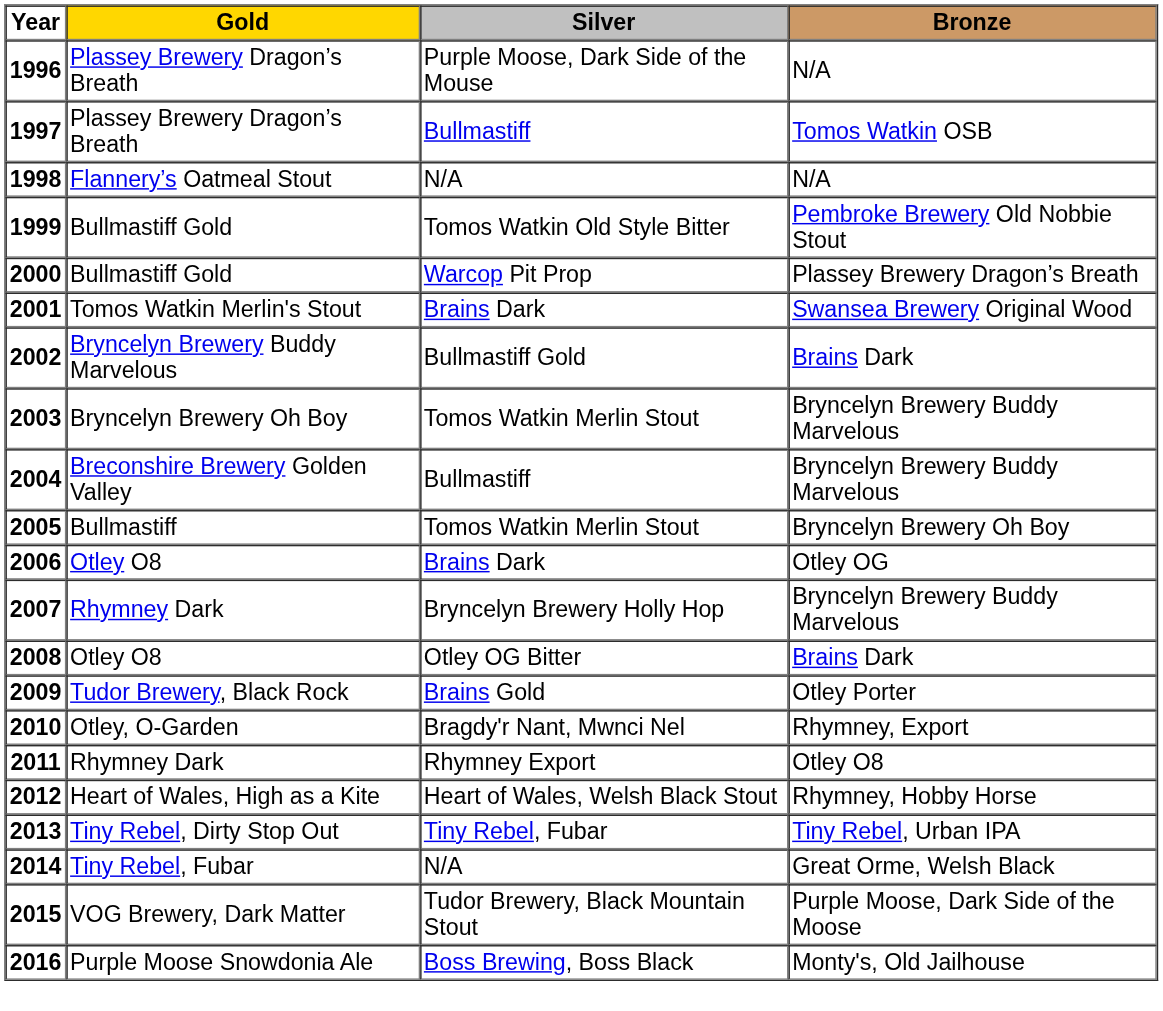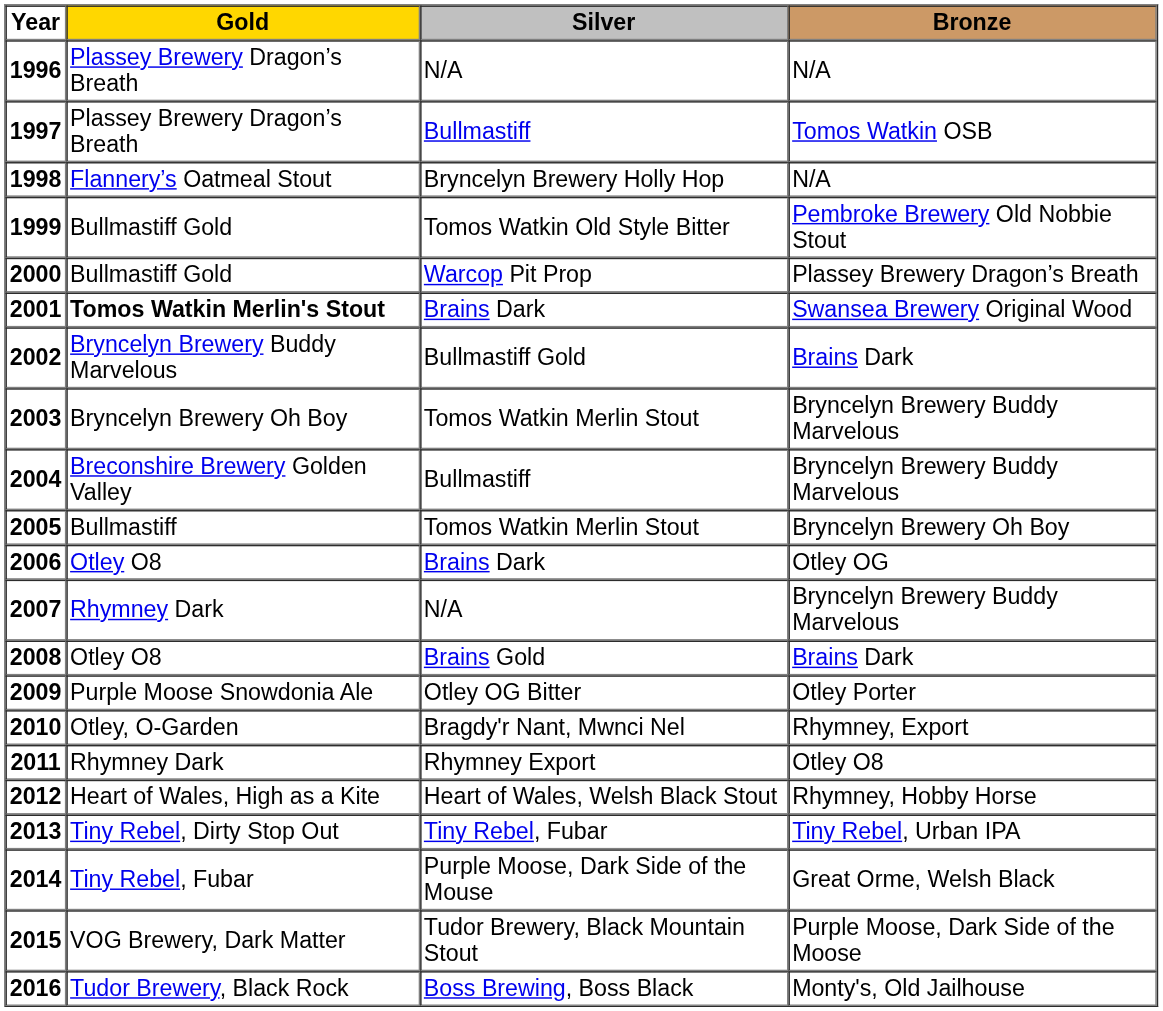1996 | Silver: Purple Moose, Dark Side of the Mouse -> N/A
1998 | Silver: N/A -> Bryncelyn Brewery Holly Hop
2001 | Gold: normal -> bold
2007 | Silver: Bryncelyn Brewery Holly Hop -> N/A
2008 | Silver: Otley OG Bitter -> Brains Gold
2009 | Gold: Tudor Brewery, Black Rock -> Purple Moose Snowdonia Ale
2009 | Silver: Brains Gold -> Otley OG Bitter
2014 | Silver: N/A -> Purple Moose, Dark Side of the Mouse
2016 | Gold: Purple Moose Snowdonia Ale -> Tudor Brewery, Black Rock
